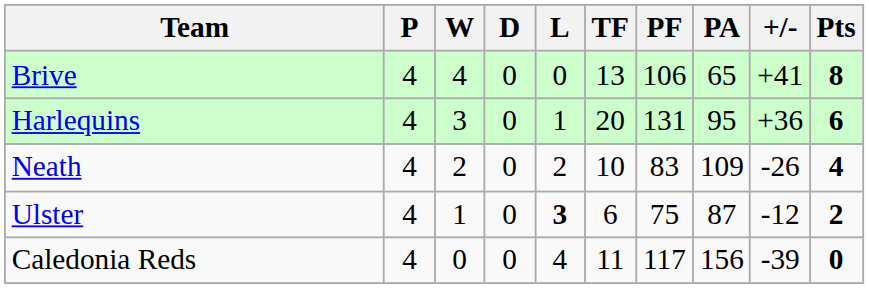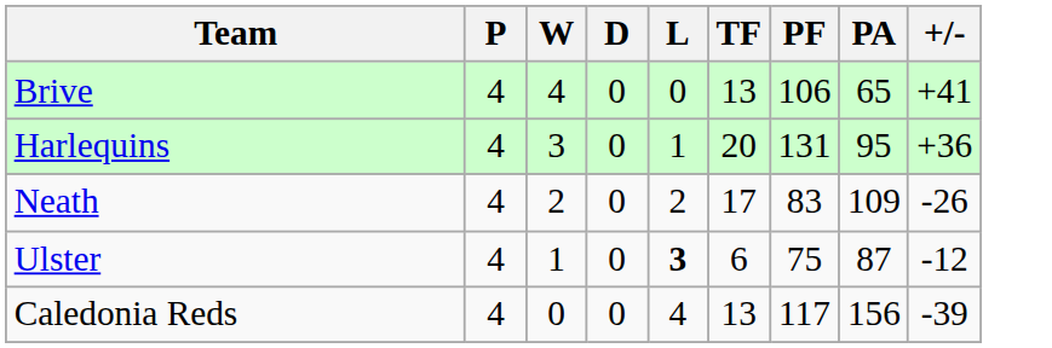- column: Pts | 8 | 6 | 4 | 2 | 0
Neath | TF: 10 -> 17
Caledonia Reds | TF: 11 -> 13
